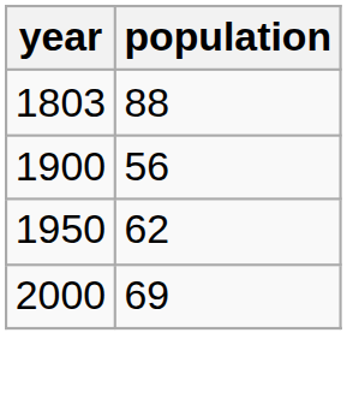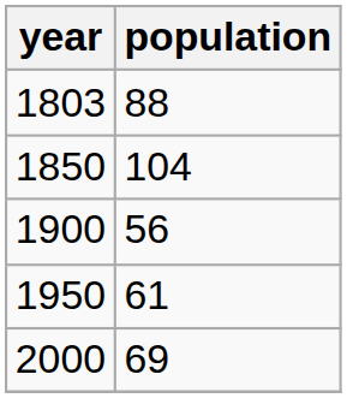+ row: 1850 | 104
1950 | population: 62 -> 61
